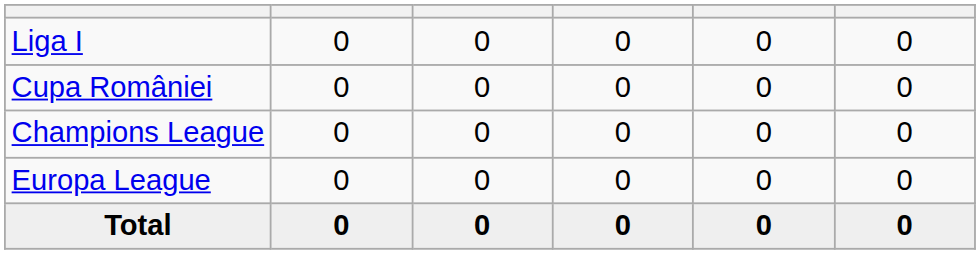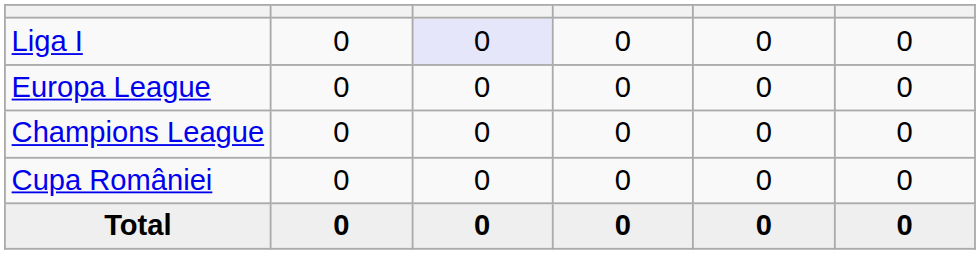Liga I | column 3: no background -> lavender background
rows swapped: Cupa României <-> Europa League
